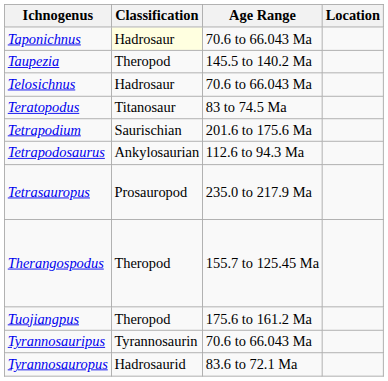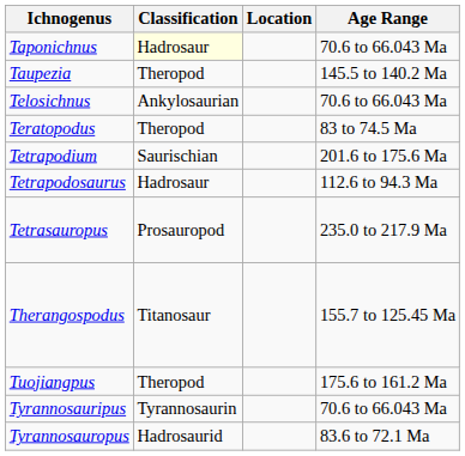columns swapped: Age Range <-> Location
Telosichnus | Classification: Hadrosaur -> Ankylosaurian
Teratopodus | Classification: Titanosaur -> Theropod
Tetrapodosaurus | Classification: Ankylosaurian -> Hadrosaur
Therangospodus | Classification: Theropod -> Titanosaur
